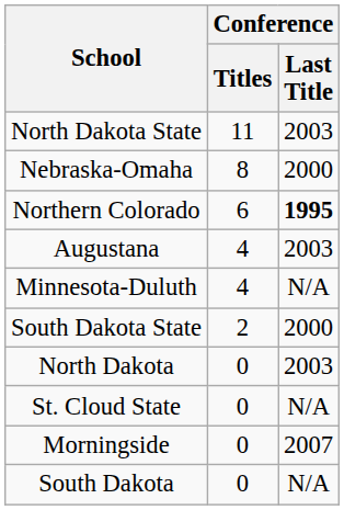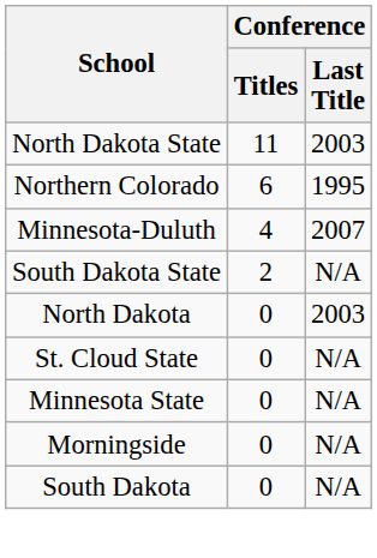- row: Nebraska-Omaha | 8 | 2000
Northern Colorado | Conference / Last Title: bold -> normal
- row: Augustana | 4 | 2003
Minnesota-Duluth | Conference / Last Title: N/A -> 2007
South Dakota State | Conference / Last Title: 2000 -> N/A
+ row: Minnesota State | 0 | N/A
Morningside | Conference / Last Title: 2007 -> N/A
